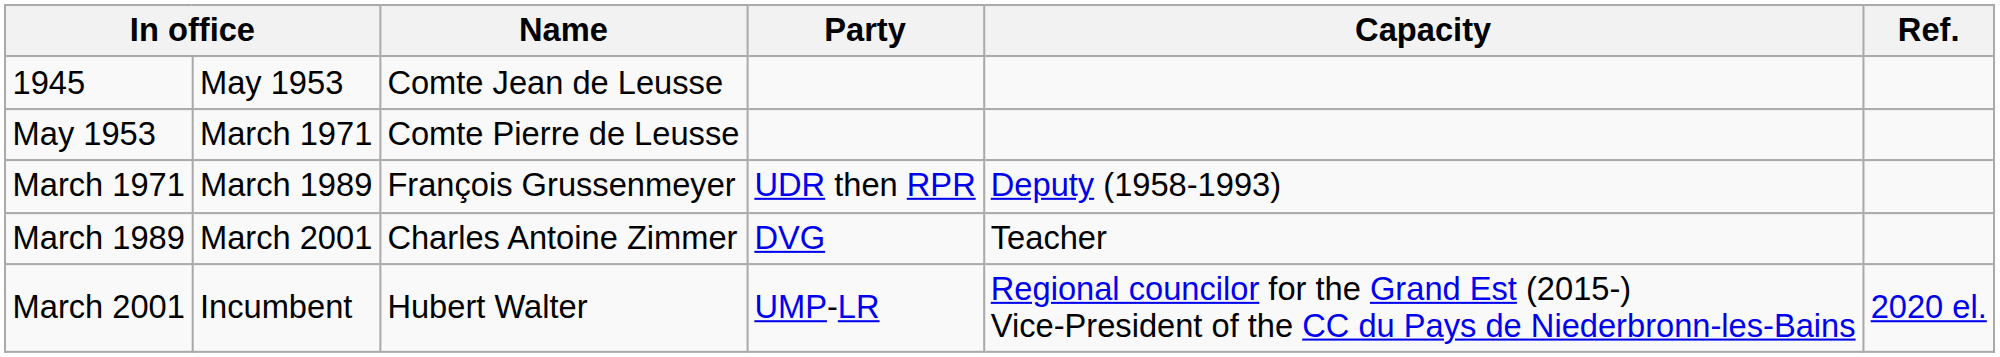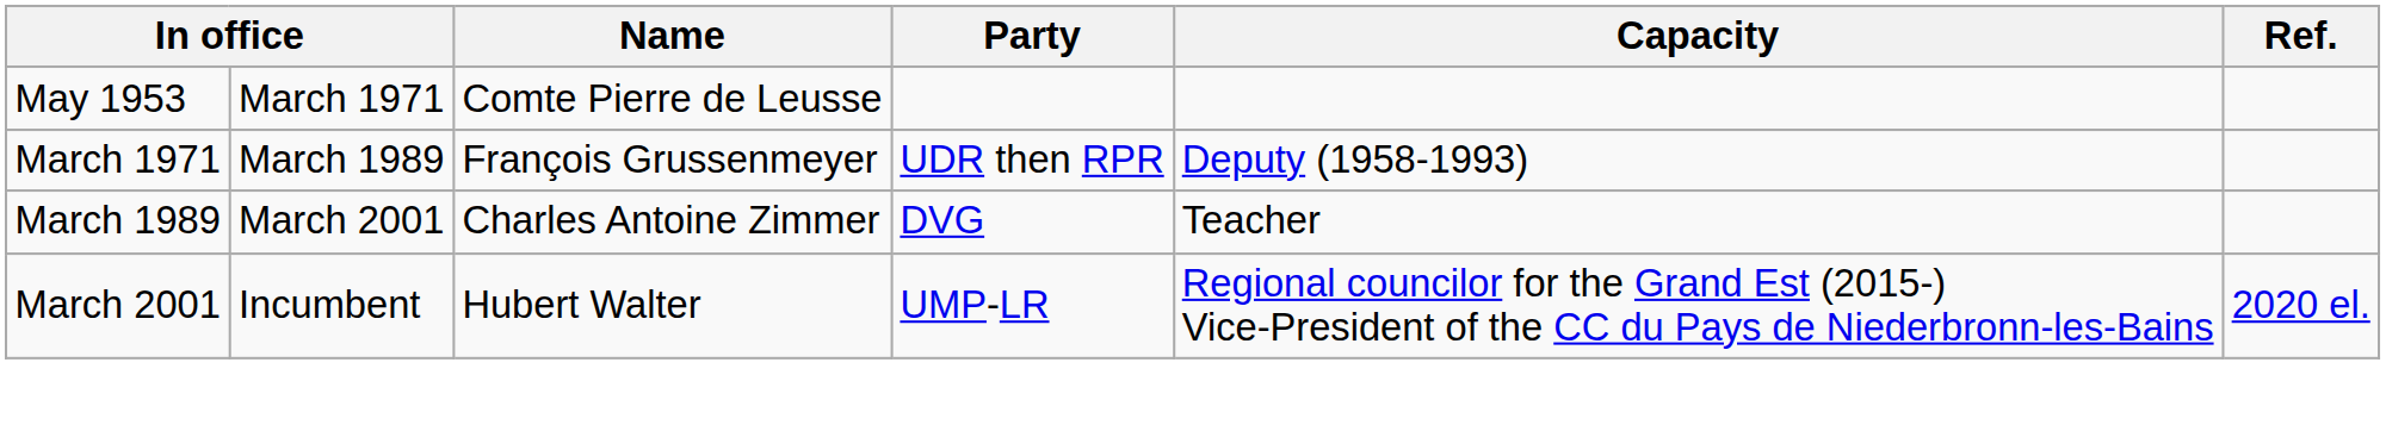- row: 1945 | May 1953 | Comte Jean de Leusse
